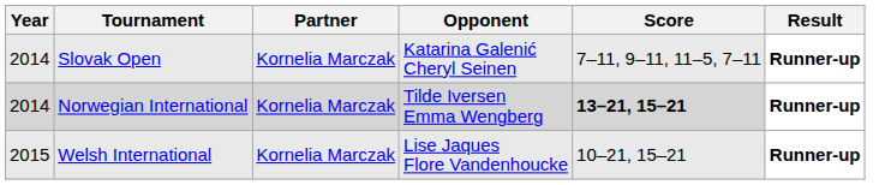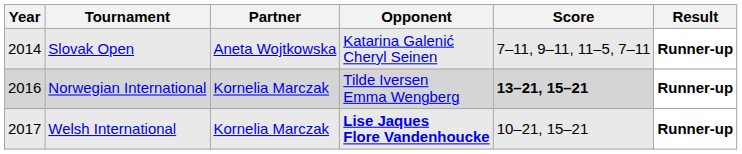Slovak Open | Partner: Kornelia Marczak -> Aneta Wojtkowska
Norwegian International | Year: 2014 -> 2016
Welsh International | Year: 2015 -> 2017
Welsh International | Opponent: normal -> bold
